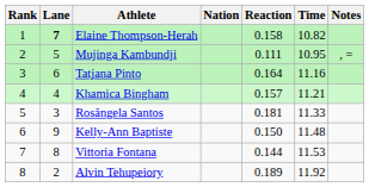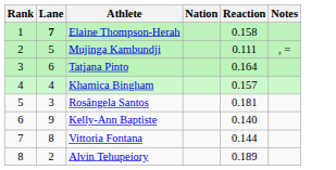- column: Time | 10.82 | 10.95 | 11.16 | 11.21 | 11.33 | 11.48 | 11.53 | 11.92
Kelly-Ann Baptiste | Reaction: 0.150 -> 0.140
